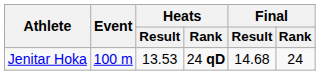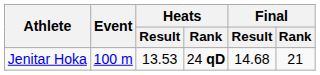Jenitar Hoka | Final / Rank: 24 -> 21
